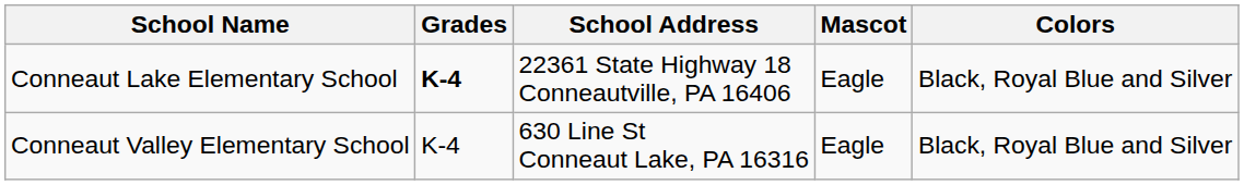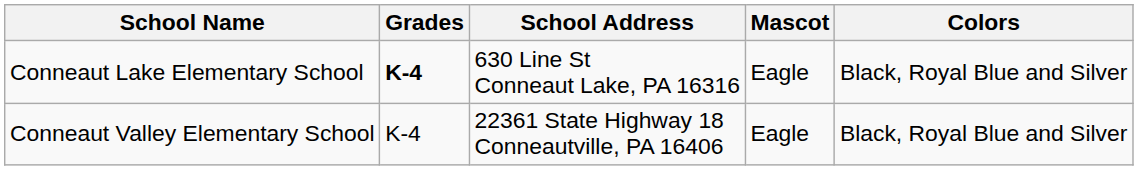Conneaut Lake Elementary School | School Address: 22361 State Highway 18 Conneautville, PA 16406 -> 630 Line St Conneaut Lake, PA 16316
Conneaut Valley Elementary School | School Address: 630 Line St Conneaut Lake, PA 16316 -> 22361 State Highway 18 Conneautville, PA 16406
